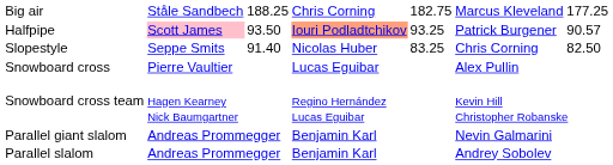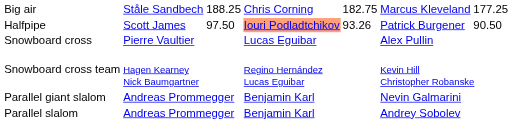Halfpipe | column 2: pink background -> no background
Halfpipe | column 3: 93.50 -> 97.50
Halfpipe | column 5: 93.25 -> 93.26
Halfpipe | column 7: 90.57 -> 90.50
- row: Slopestyle | Seppe Smits | 91.40 | Nicolas Huber | 83.25 | Chris Corning | 82.50
